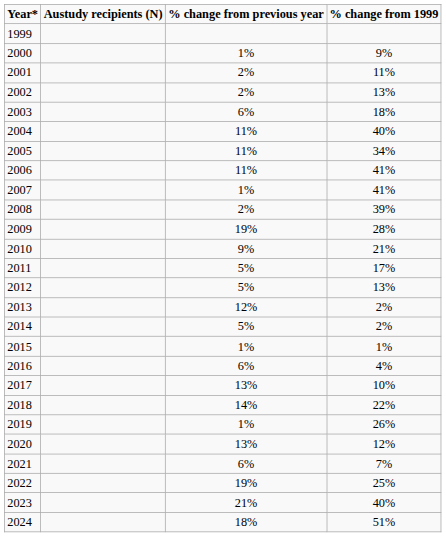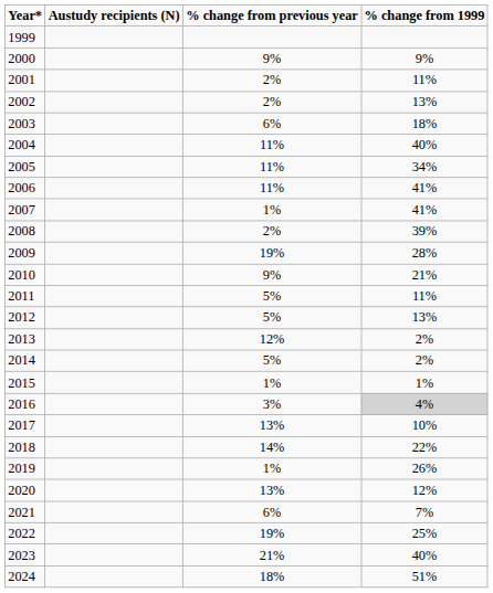2000 | % change from previous year: 1% -> 9%
2011 | % change from 1999: 17% -> 11%
2016 | % change from previous year: 6% -> 3%
2016 | % change from 1999: no background -> lightgrey background
